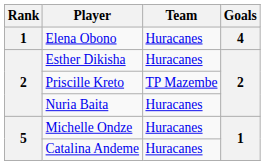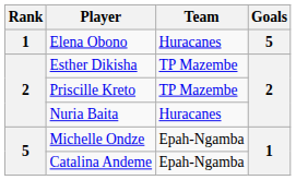Elena Obono | Goals: 4 -> 5
Esther Dikisha | Team: Huracanes -> TP Mazembe
Michelle Ondze | Team: Huracanes -> Epah-Ngamba
Catalina Andeme | Team: Huracanes -> Epah-Ngamba
